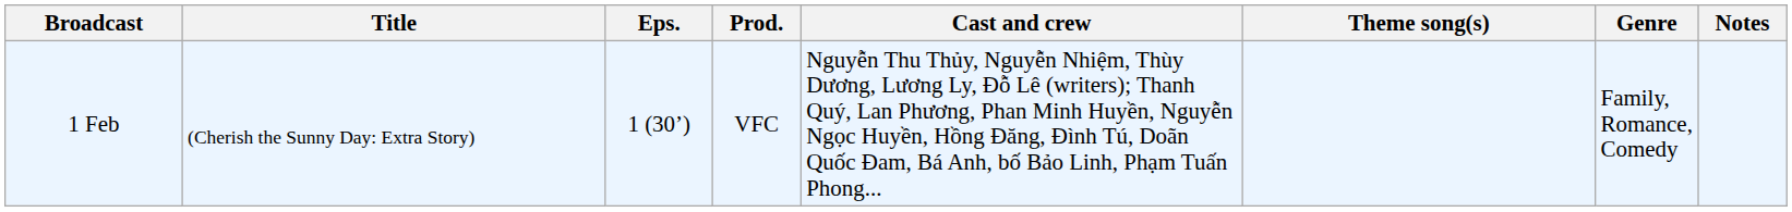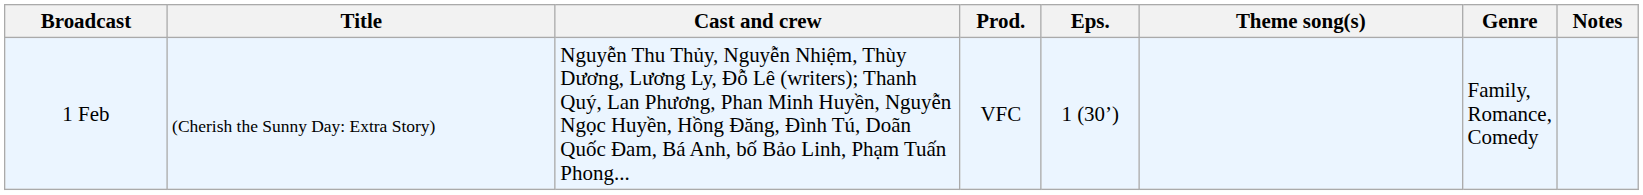columns swapped: Eps. <-> Cast and crew
